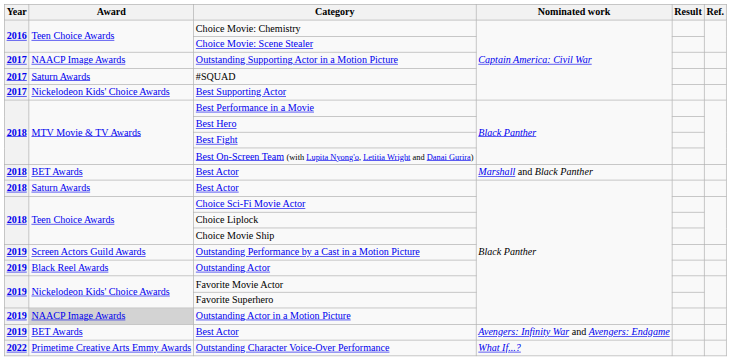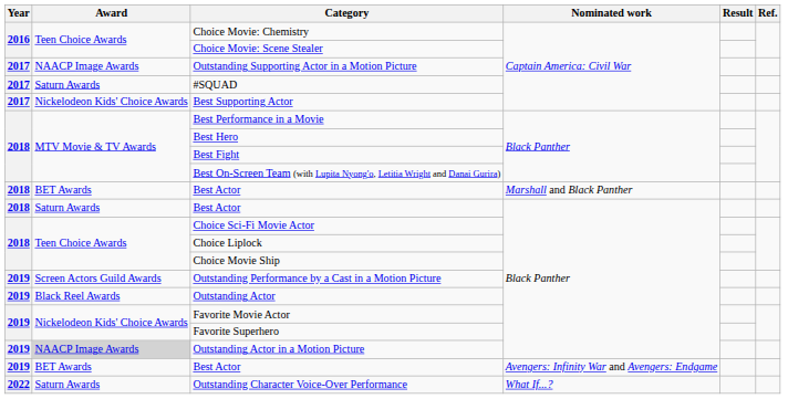Outstanding Character Voice-Over Performance | Award: Primetime Creative Arts Emmy Awards -> Saturn Awards
